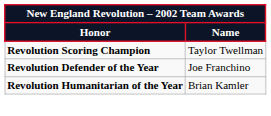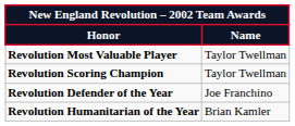+ row: Revolution Most Valuable Player | Taylor Twellman
